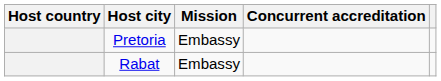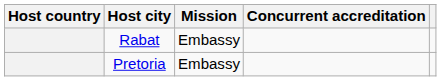rows swapped: Rabat <-> Pretoria
